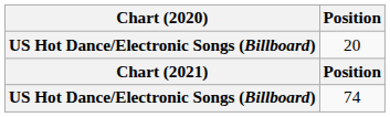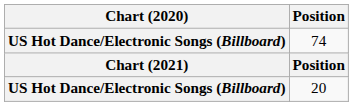rows swapped: 20 <-> 74
